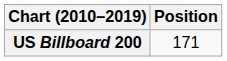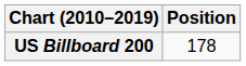US Billboard 200 | Position: 171 -> 178
